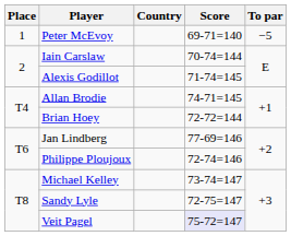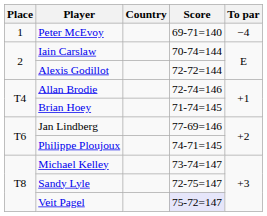Peter McEvoy | To par: −5 -> −4
Alexis Godillot | Score: 71-74=145 -> 72-72=144
Allan Brodie | Score: 74-71=145 -> 72-74=146
Brian Hoey | Score: 72-72=144 -> 71-74=145
Philippe Ploujoux | Score: 72-74=146 -> 74-71=145
